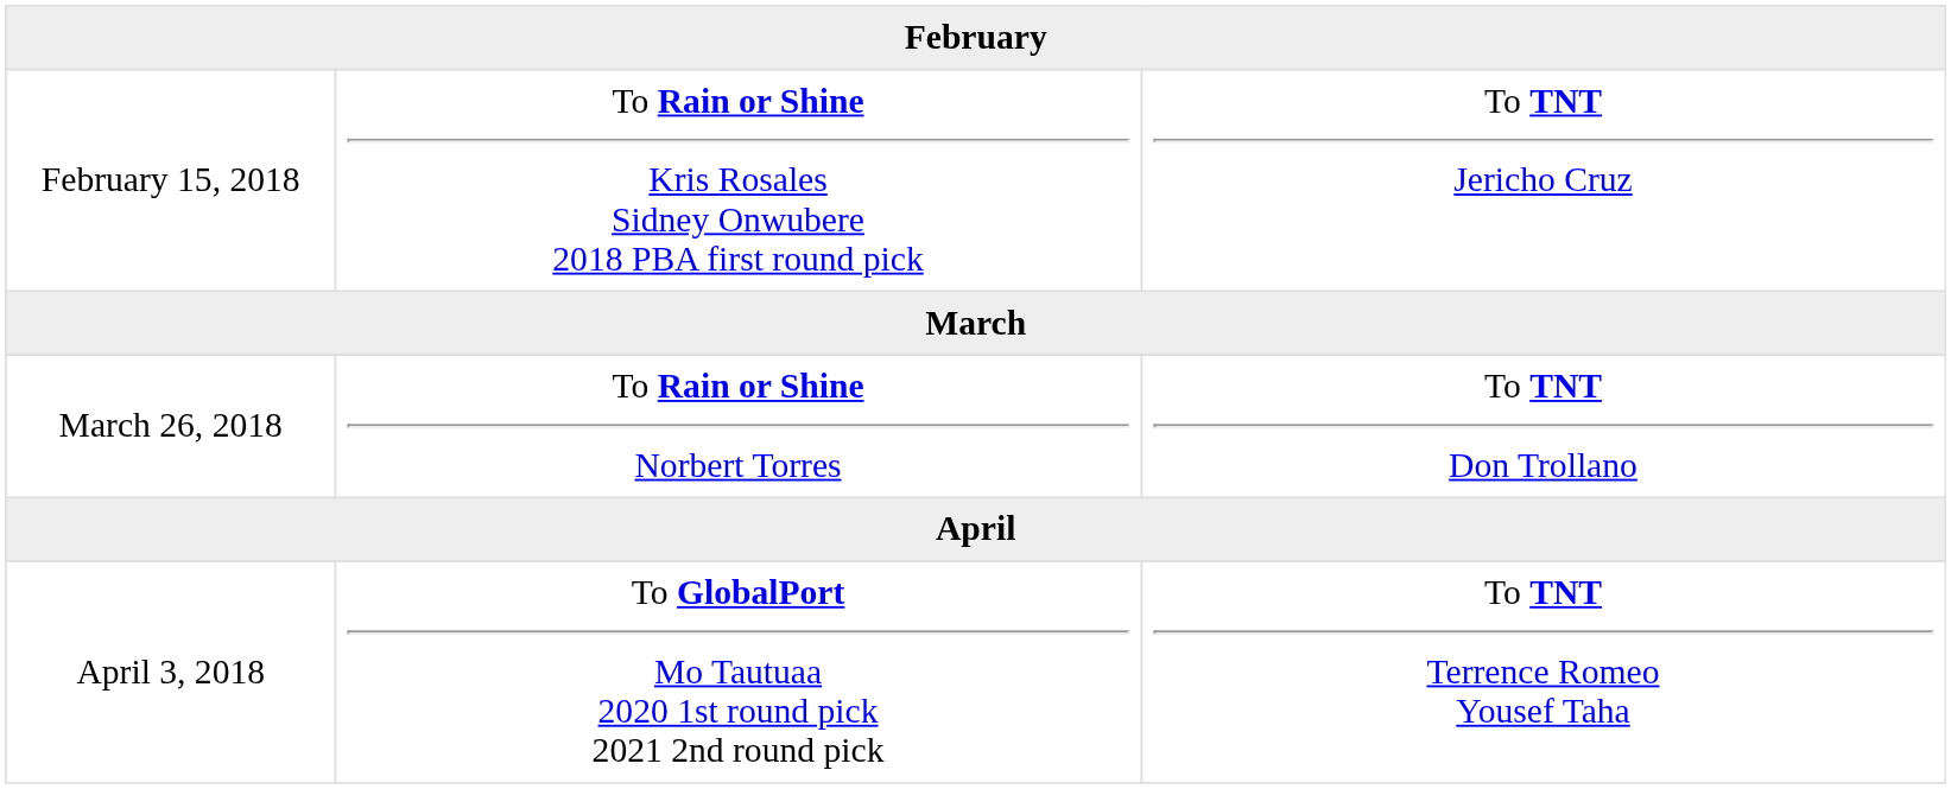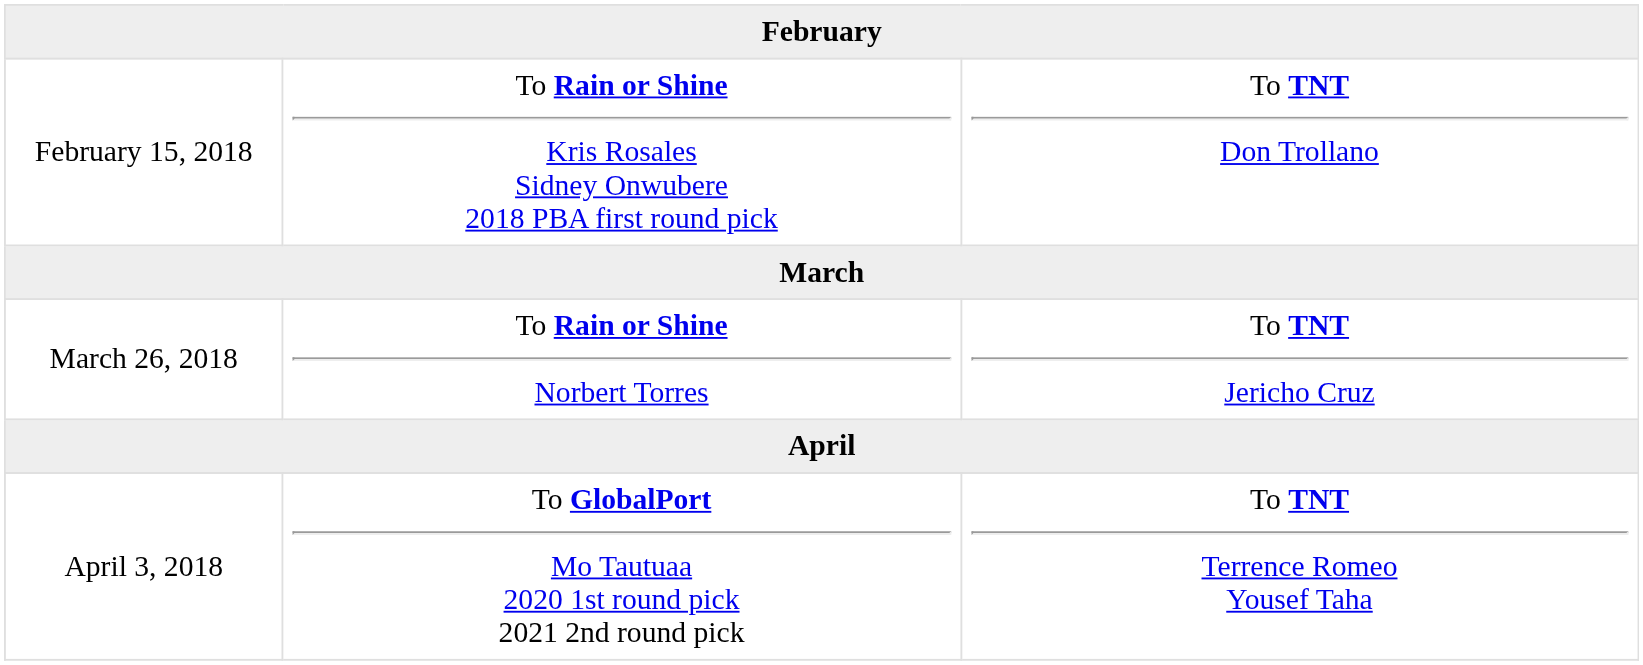February 15, 2018 | column 3: To TNT Jericho Cruz -> To TNT Don Trollano
March 26, 2018 | column 3: To TNT Don Trollano -> To TNT Jericho Cruz
